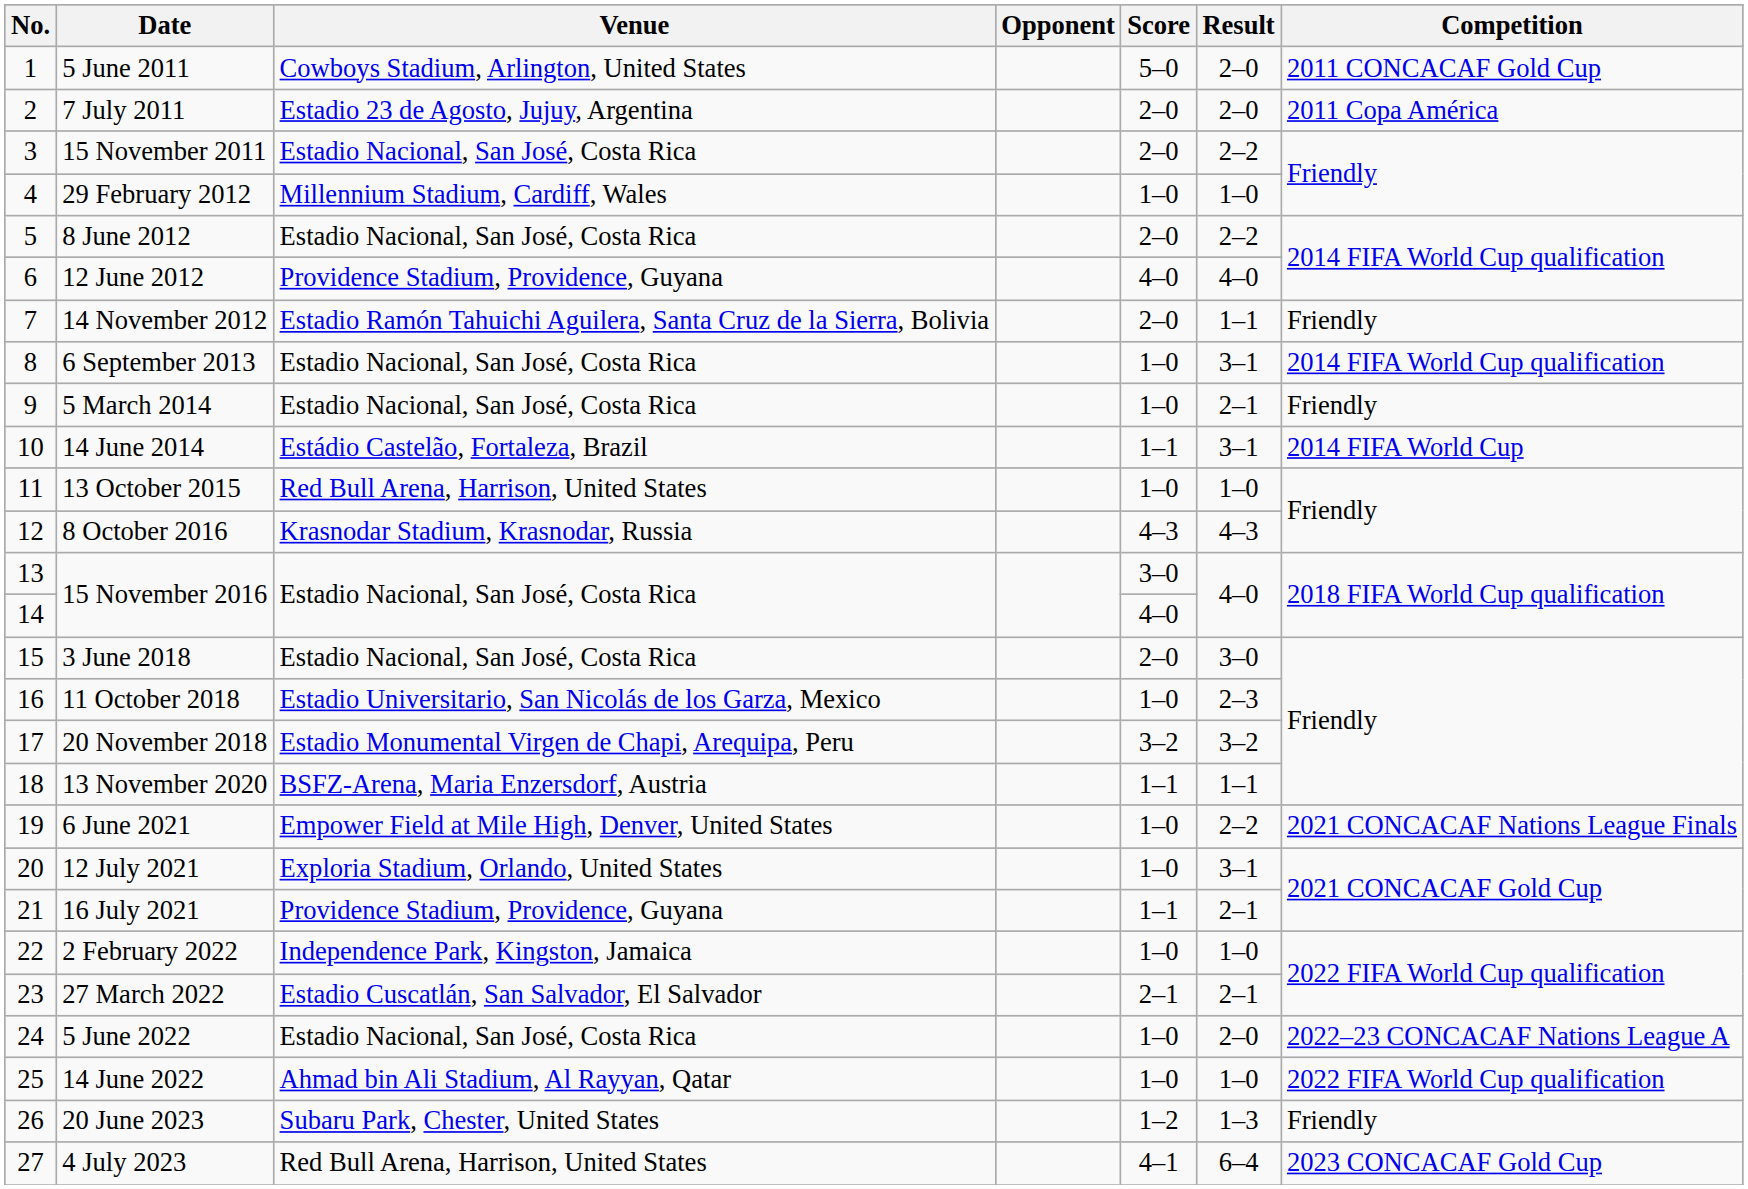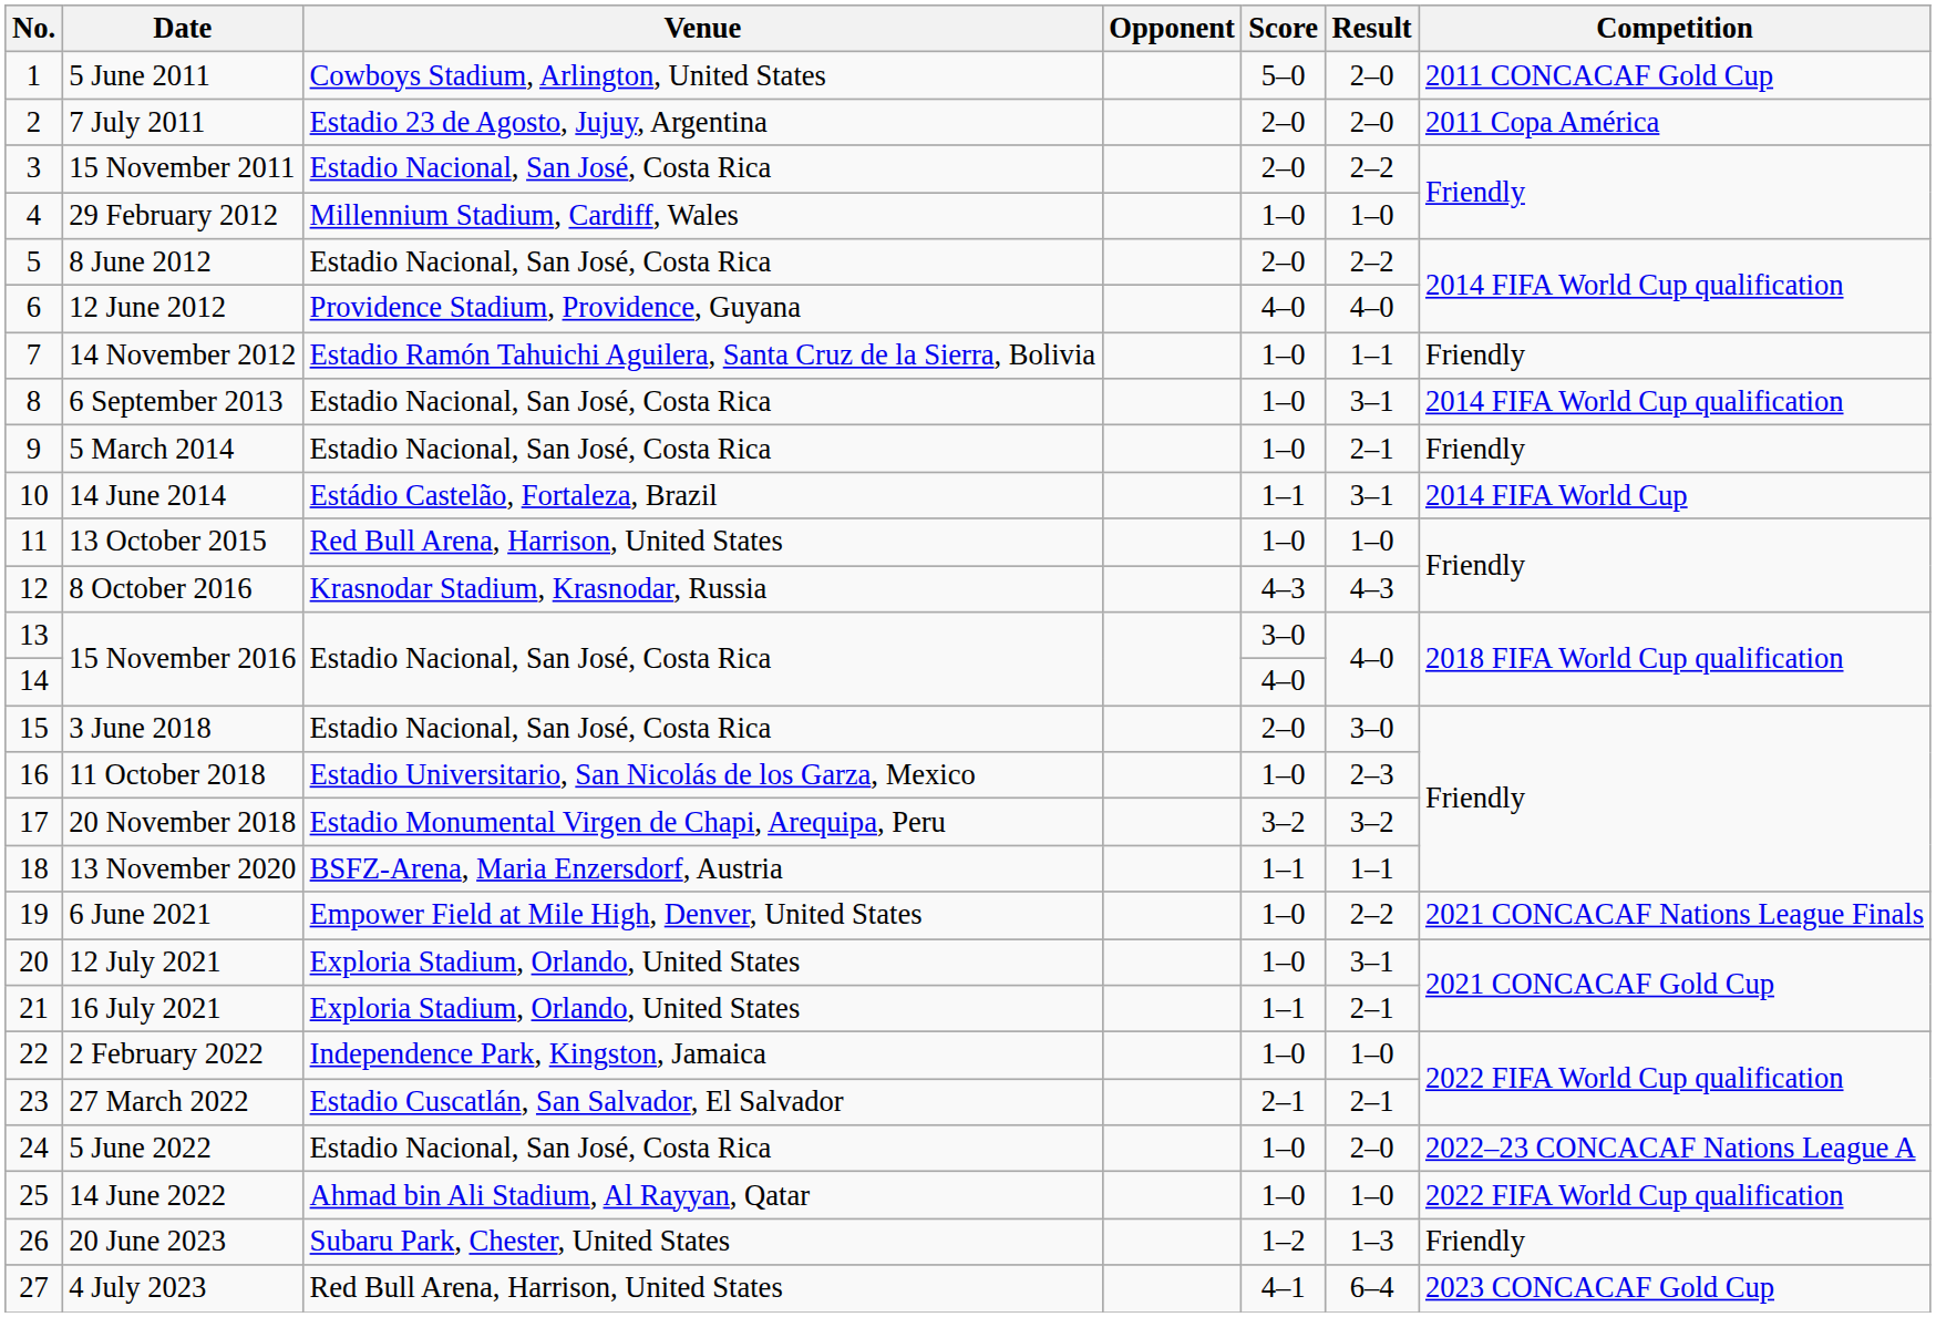14 November 2012 | Score: 2–0 -> 1–0
16 July 2021 | Venue: Providence Stadium, Providence, Guyana -> Exploria Stadium, Orlando, United States
